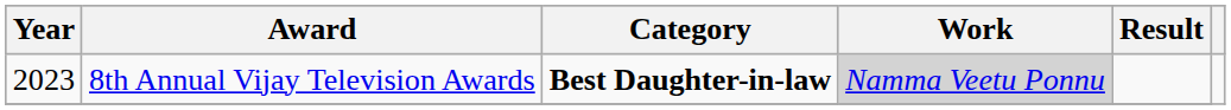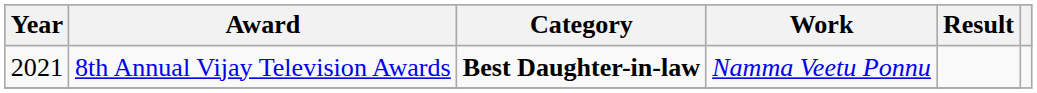8th Annual Vijay Television Awards | Year: 2023 -> 2021
8th Annual Vijay Television Awards | Work: lightgrey background -> no background
